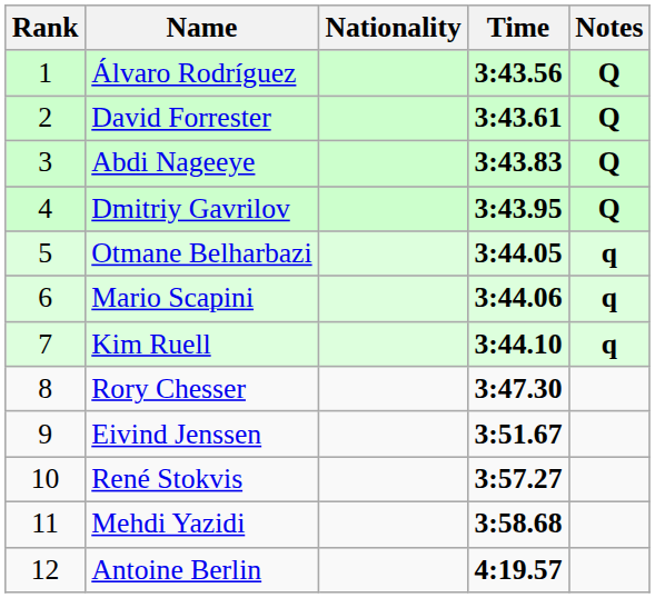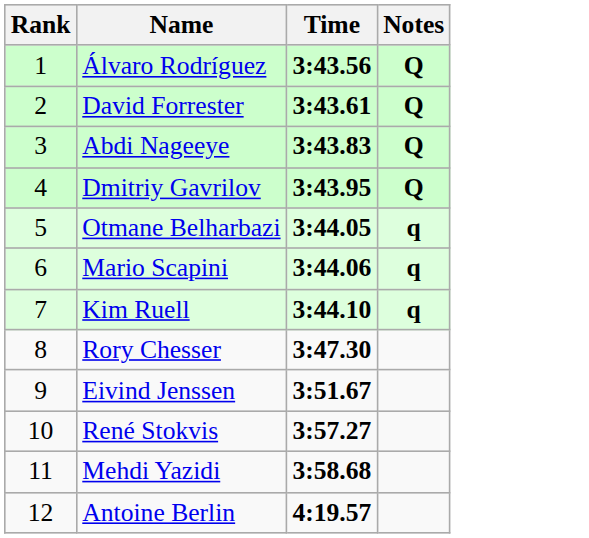- column: Nationality
